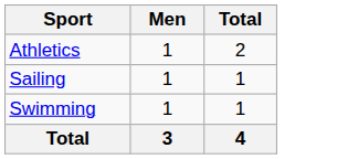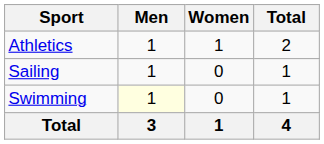+ column: Women | 1 | 0 | 0 | 1
Swimming | Men: no background -> lightyellow background
